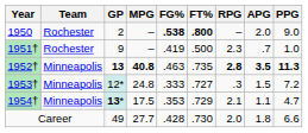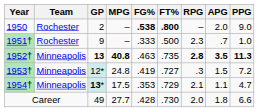1951† | FG%: .419 -> .333
1953† | FG%: .333 -> .419
